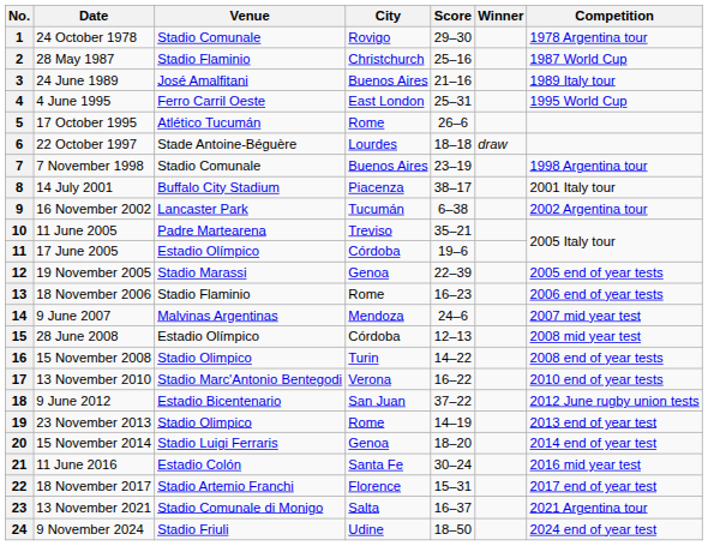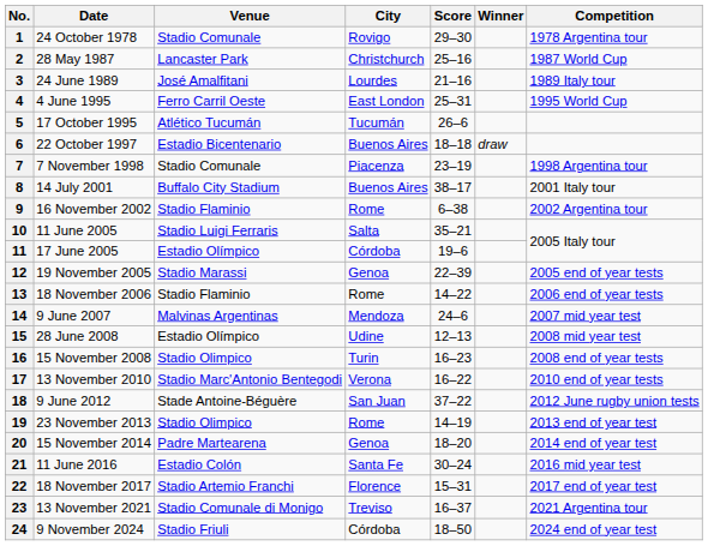2 | Venue: Stadio Flaminio -> Lancaster Park
3 | City: Buenos Aires -> Lourdes
5 | City: Rome -> Tucumán
6 | Venue: Stade Antoine-Béguère -> Estadio Bicentenario
6 | City: Lourdes -> Buenos Aires
7 | City: Buenos Aires -> Piacenza
8 | City: Piacenza -> Buenos Aires
9 | Venue: Lancaster Park -> Stadio Flaminio
9 | City: Tucumán -> Rome
10 | Venue: Padre Martearena -> Stadio Luigi Ferraris
10 | City: Treviso -> Salta
13 | Score: 16–23 -> 14–22
15 | City: Córdoba -> Udine
16 | Score: 14–22 -> 16–23
18 | Venue: Estadio Bicentenario -> Stade Antoine-Béguère
20 | Venue: Stadio Luigi Ferraris -> Padre Martearena
23 | City: Salta -> Treviso
24 | City: Udine -> Córdoba
